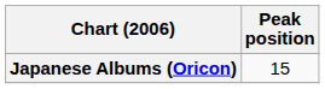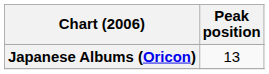Japanese Albums (Oricon) | Peak position: 15 -> 13
